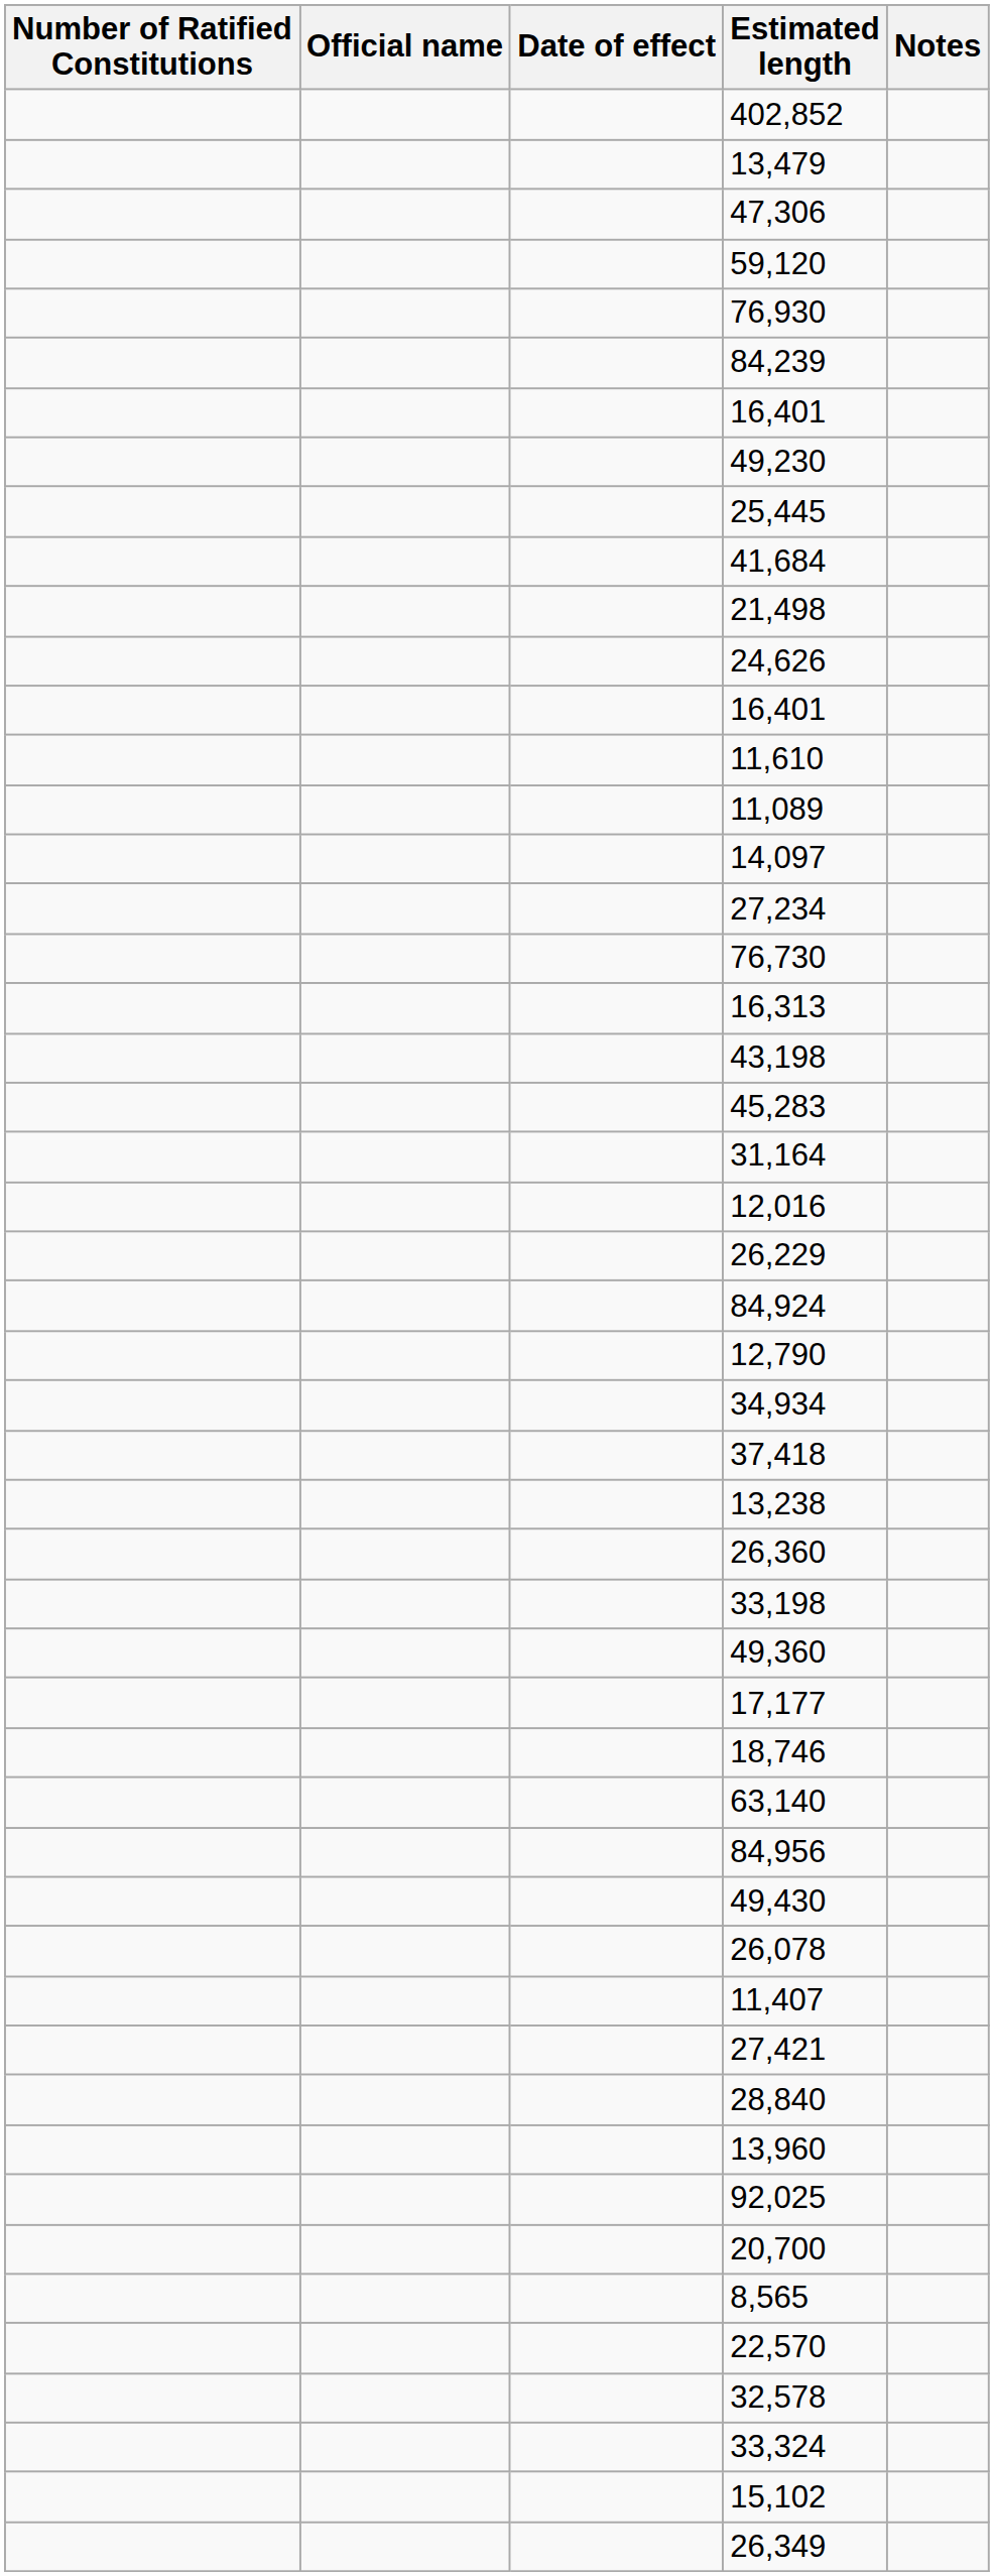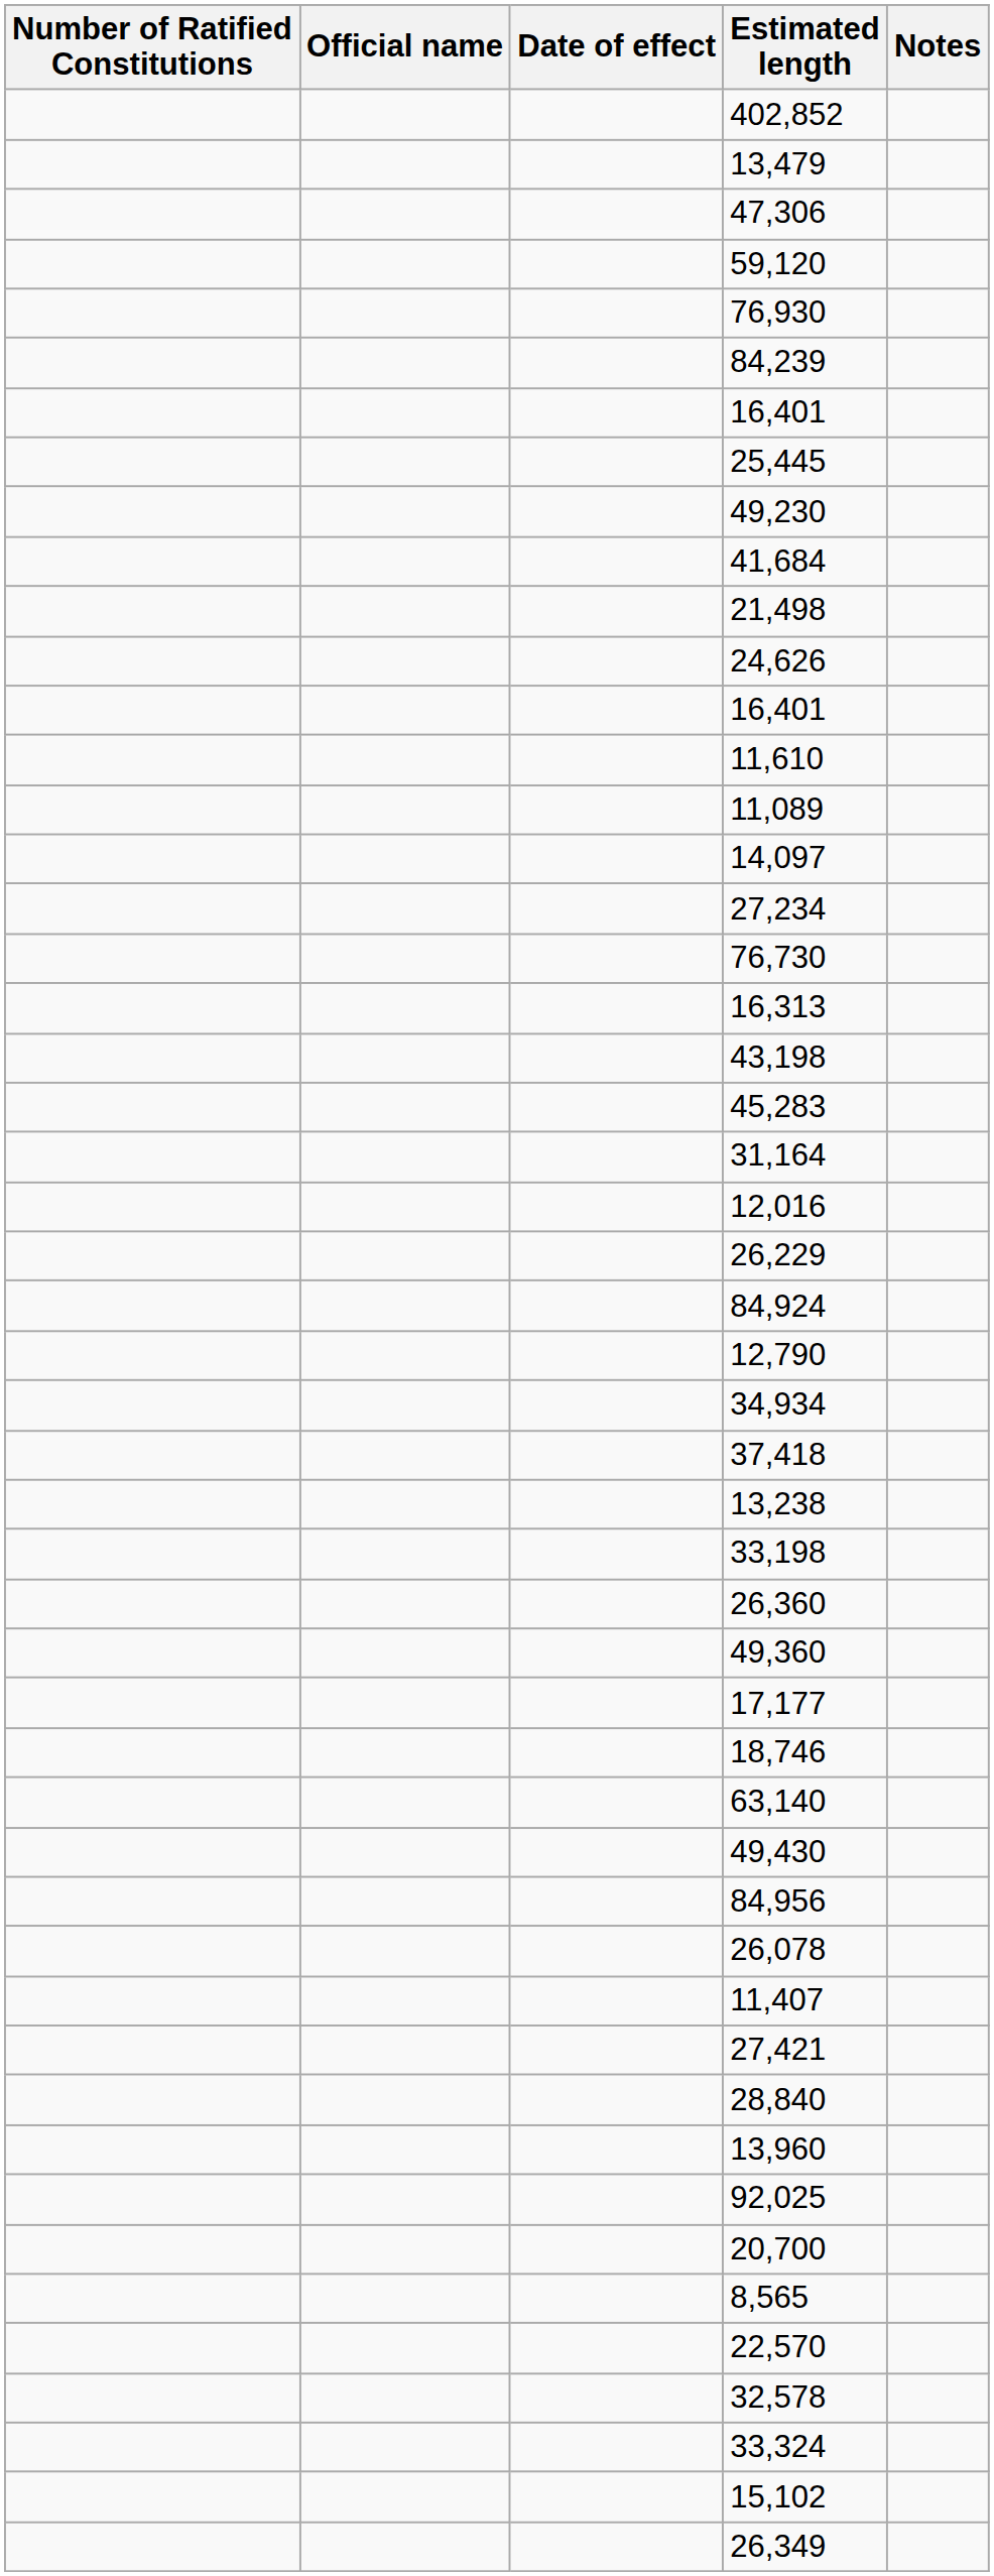rows swapped: 25,445 <-> 49,230
rows swapped: 26,360 <-> 33,198
rows swapped: 84,956 <-> 49,430
